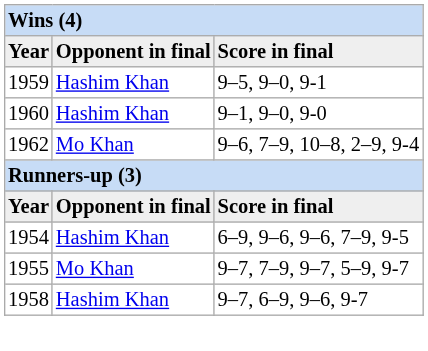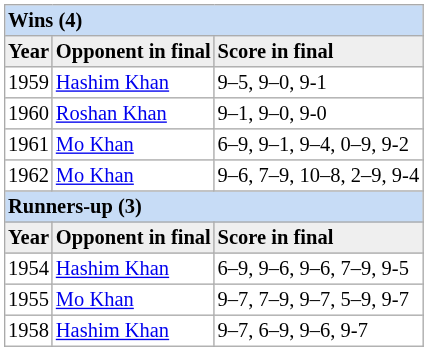1960 | column 2: Hashim Khan -> Roshan Khan
+ row: 1961 | Mo Khan | 6–9, 9–1, 9–4, 0–9, 9-2
